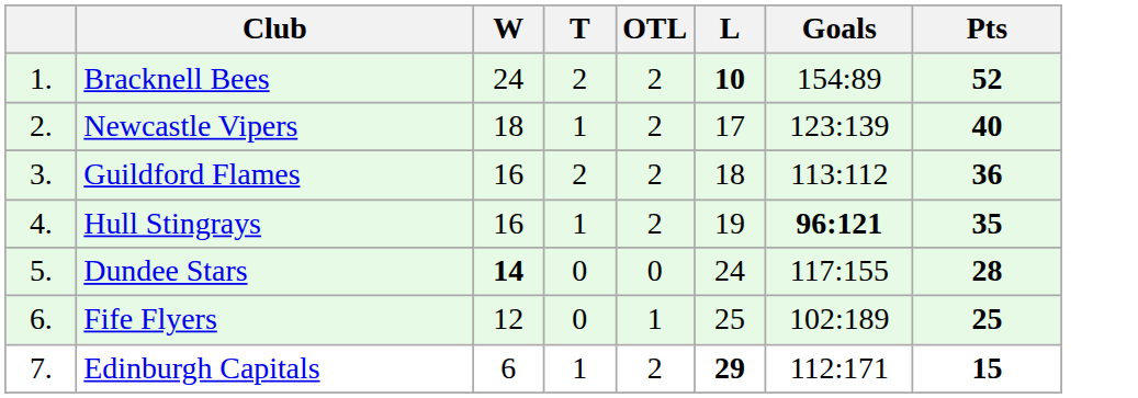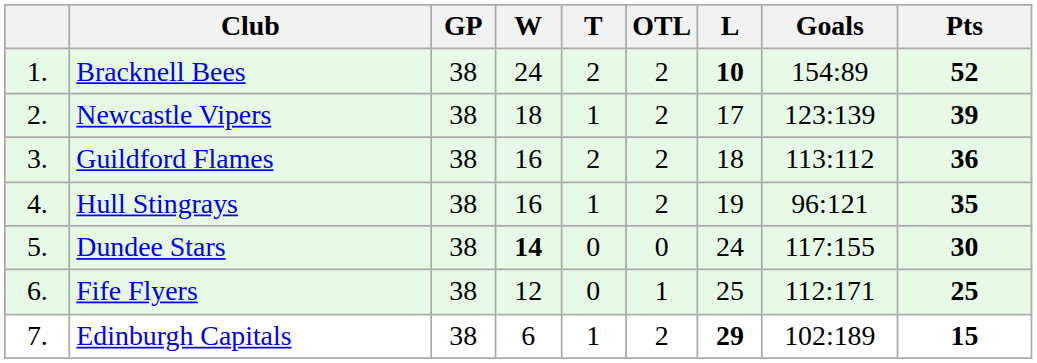+ column: GP | 38 | 38 | 38 | 38 | 38 | 38 | 38
Newcastle Vipers | Pts: 40 -> 39
Hull Stingrays | Goals: bold -> normal
Dundee Stars | Pts: 28 -> 30
Fife Flyers | Goals: 102:189 -> 112:171
Edinburgh Capitals | Goals: 112:171 -> 102:189
